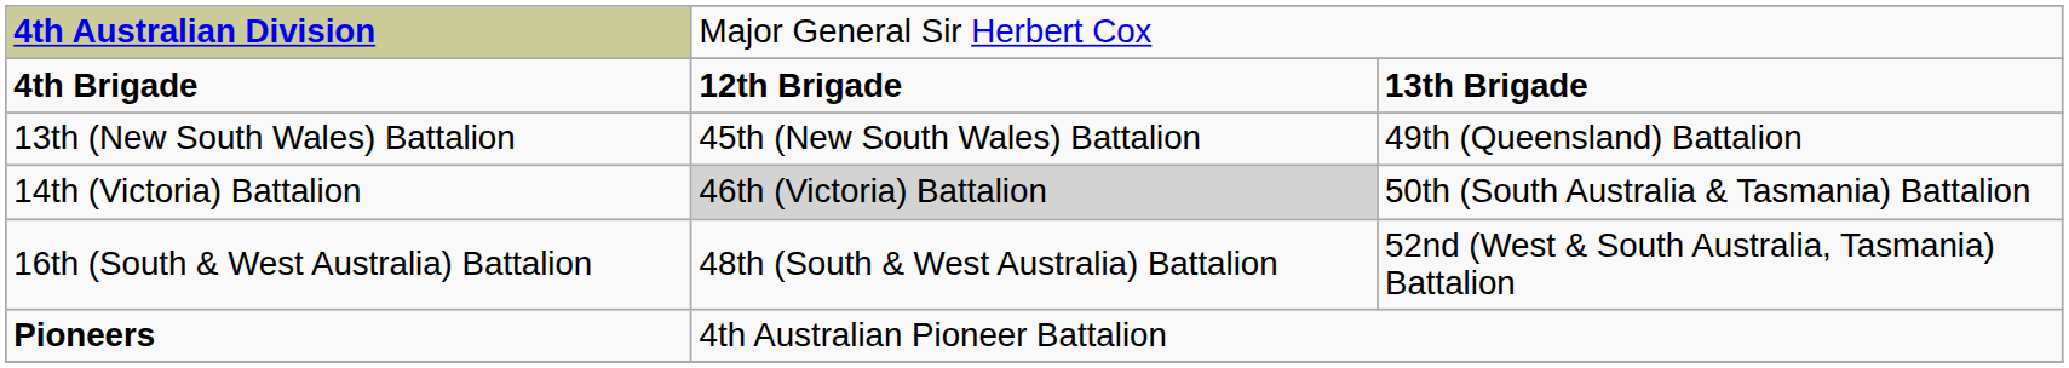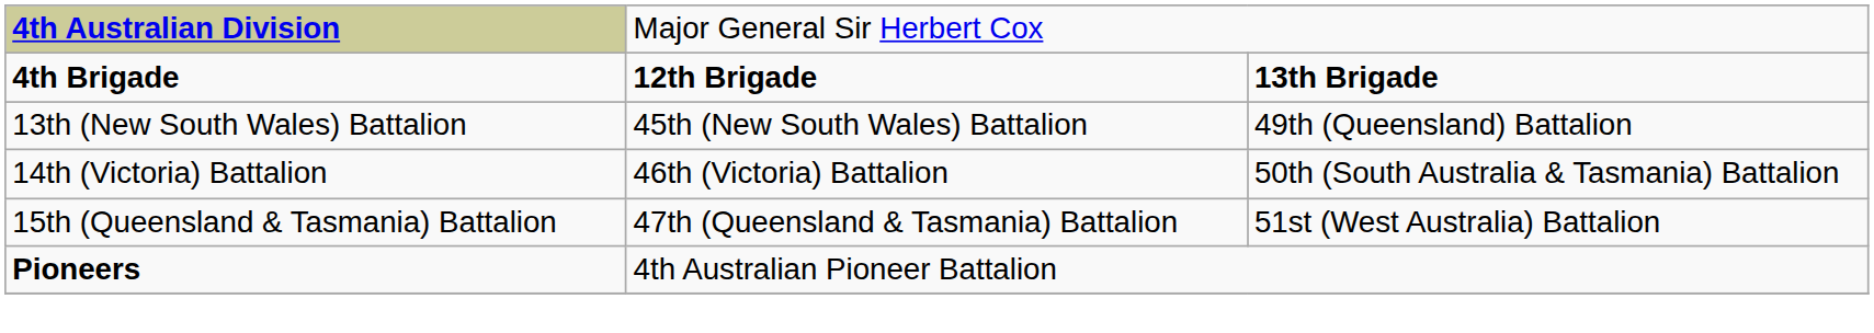14th (Victoria) Battalion | column 2: lightgrey background -> no background
+ row: 15th (Queensland & Tasmania) Battalion | 47th (Queensland & Tasmania) Battalion | 51st (West Australia) Battalion
- row: 16th (South & West Australia) Battalion | 48th (South & West Australia) Battalion | 52nd (West & South Australia, Tasmania) Battalion
